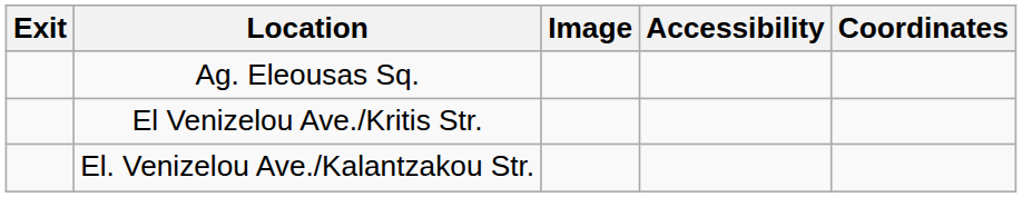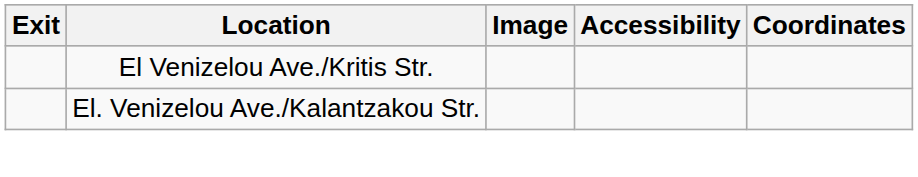- row: Ag. Eleousas Sq.
